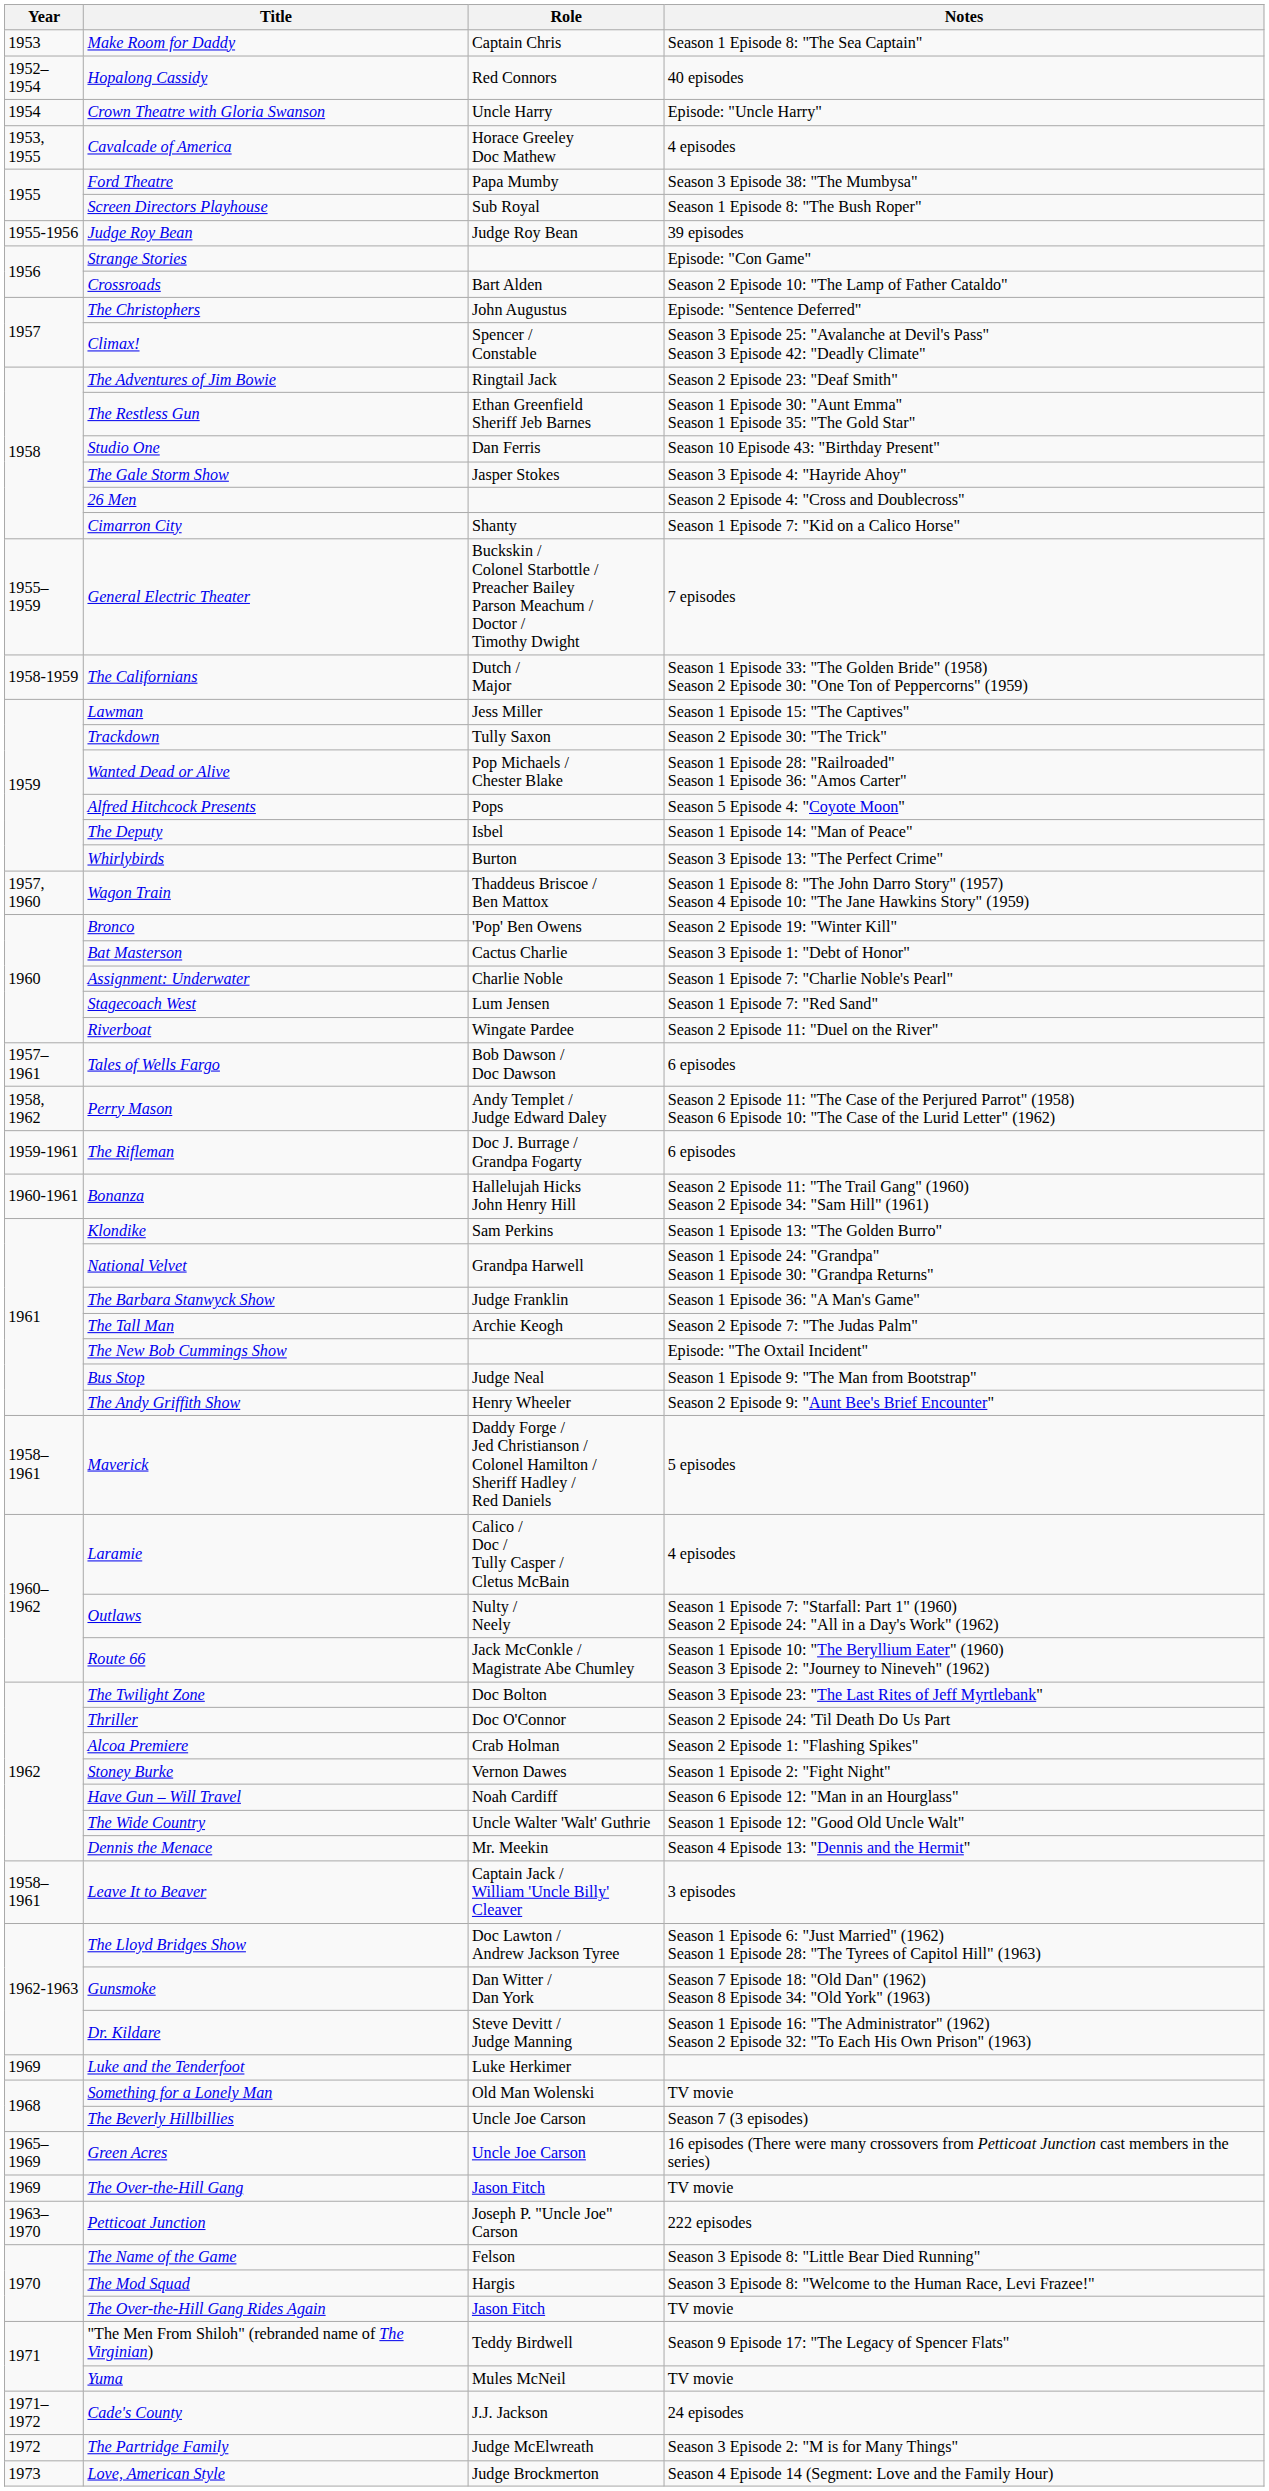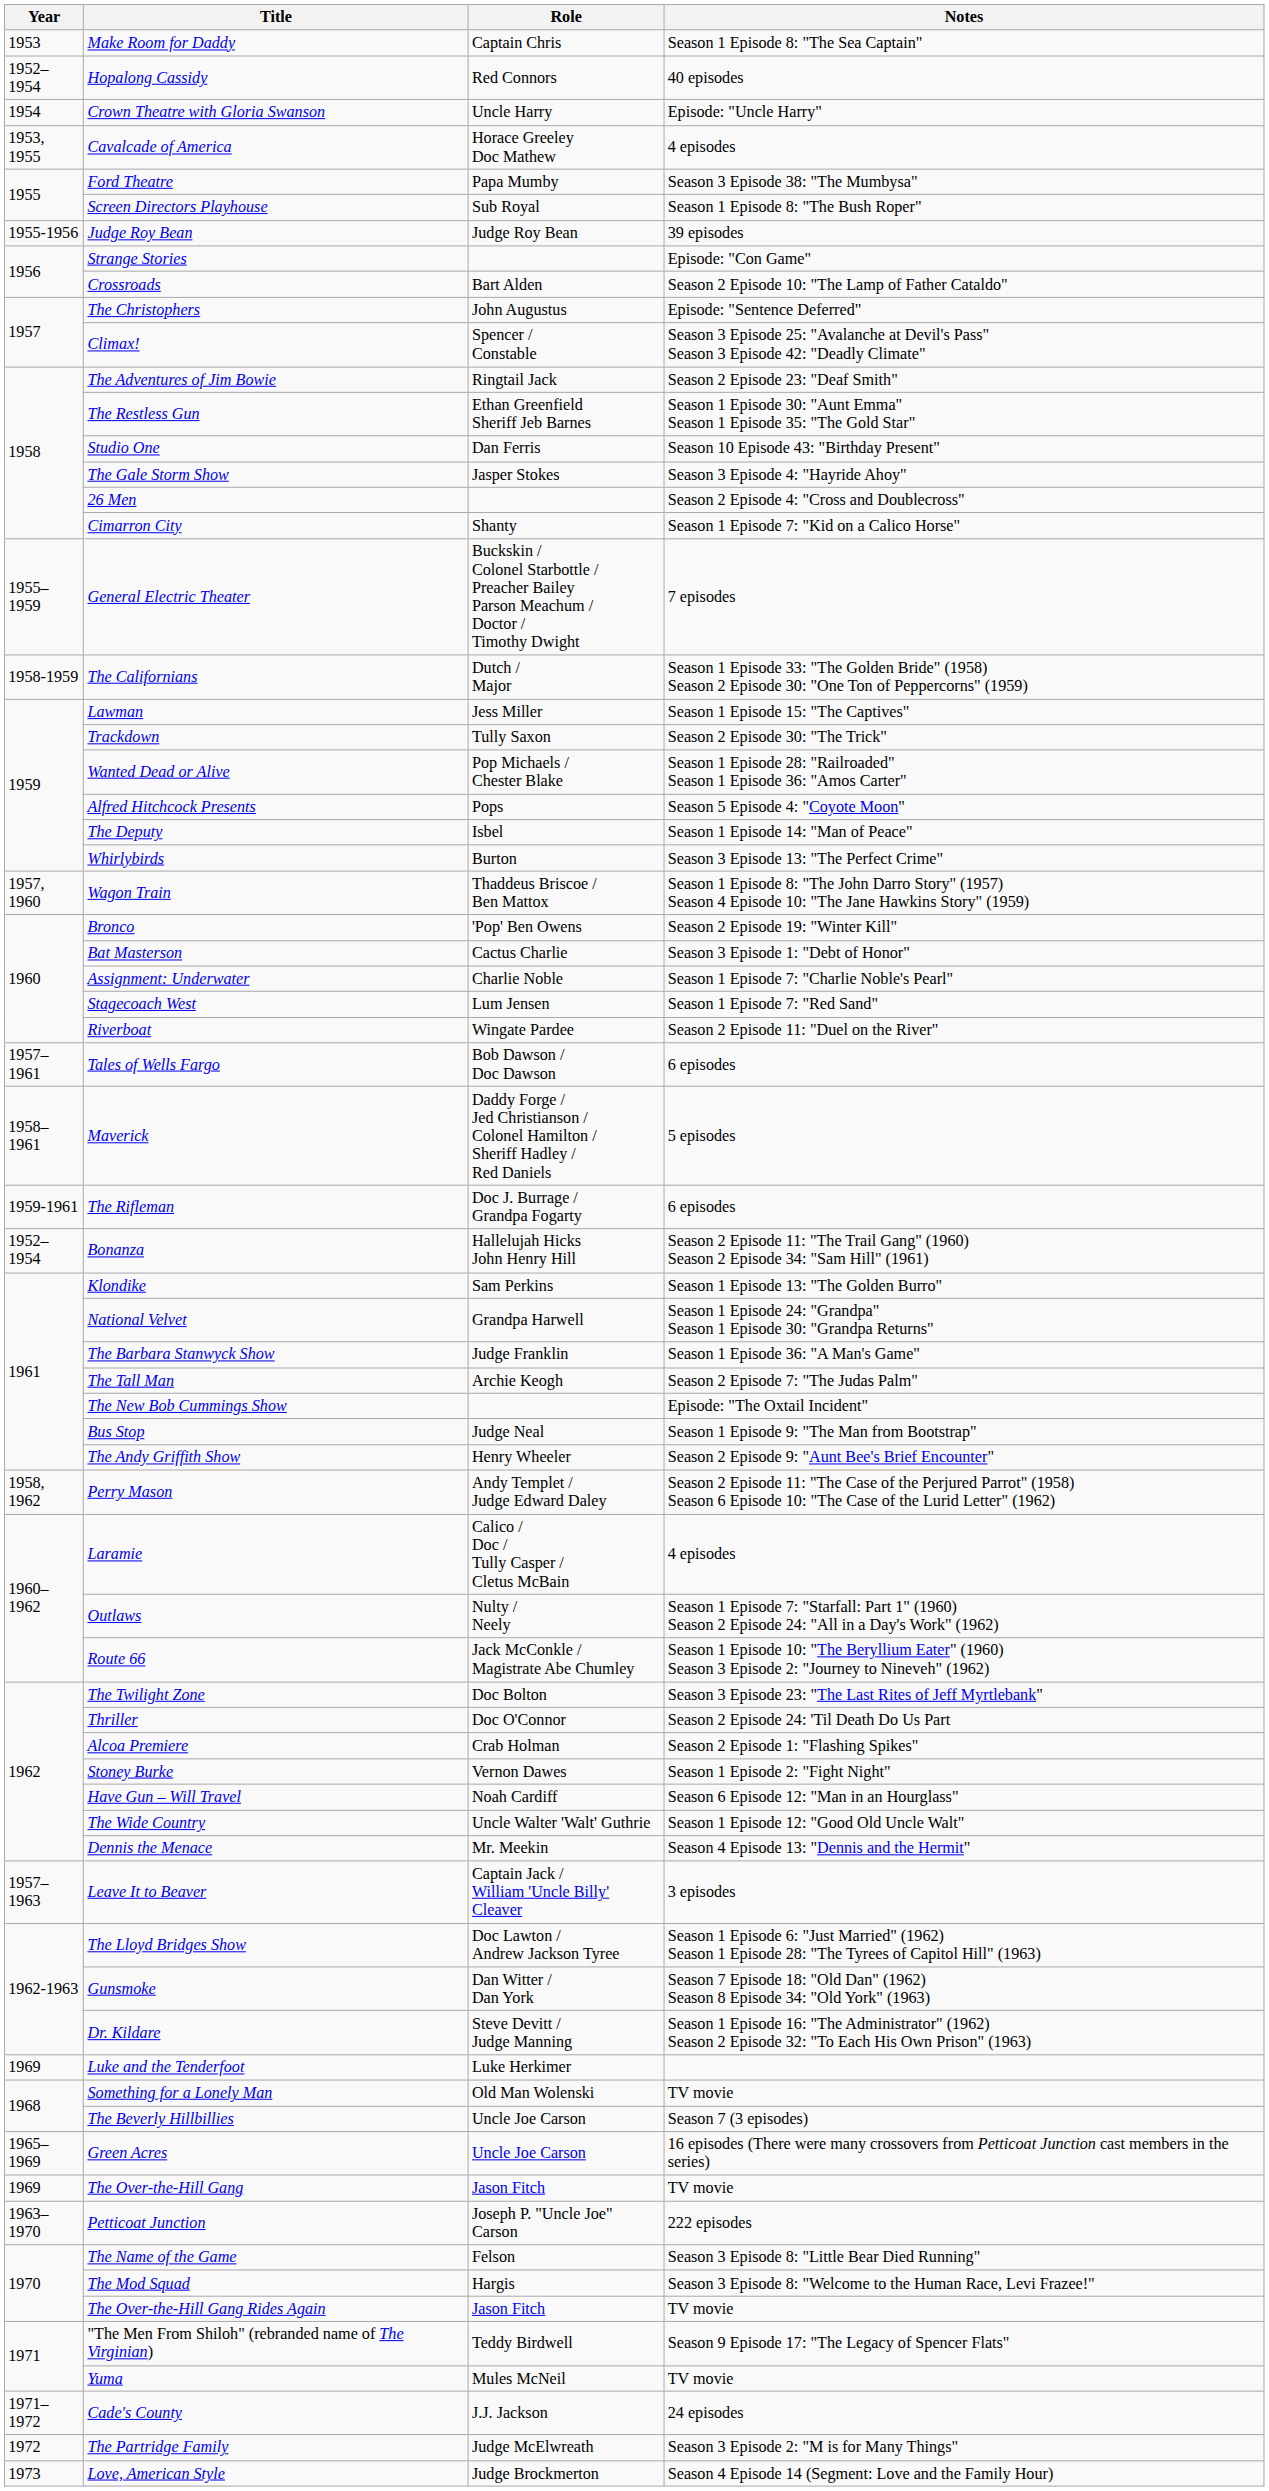rows swapped: Maverick <-> Perry Mason
Bonanza | Year: 1960-1961 -> 1952–1954
Leave It to Beaver | Year: 1958–1961 -> 1957–1963
